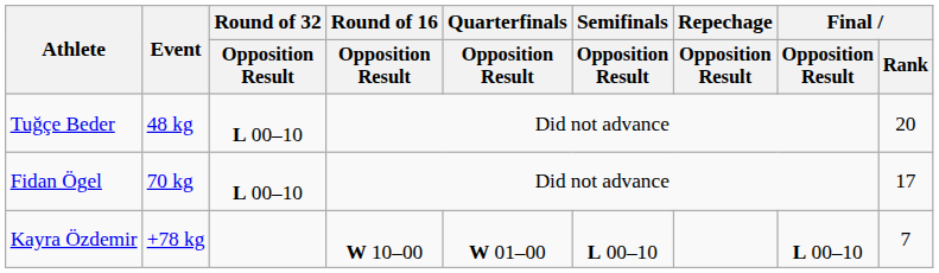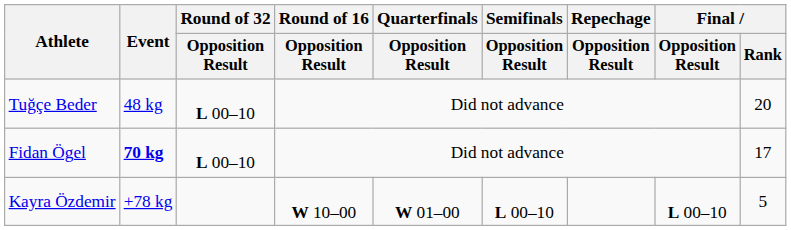Fidan Ögel | Event: normal -> bold
Kayra Özdemir | Final / Rank: 7 -> 5
